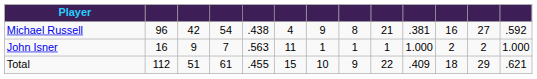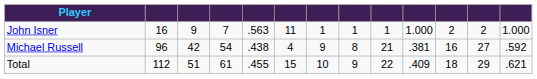rows swapped: Michael Russell <-> John Isner
